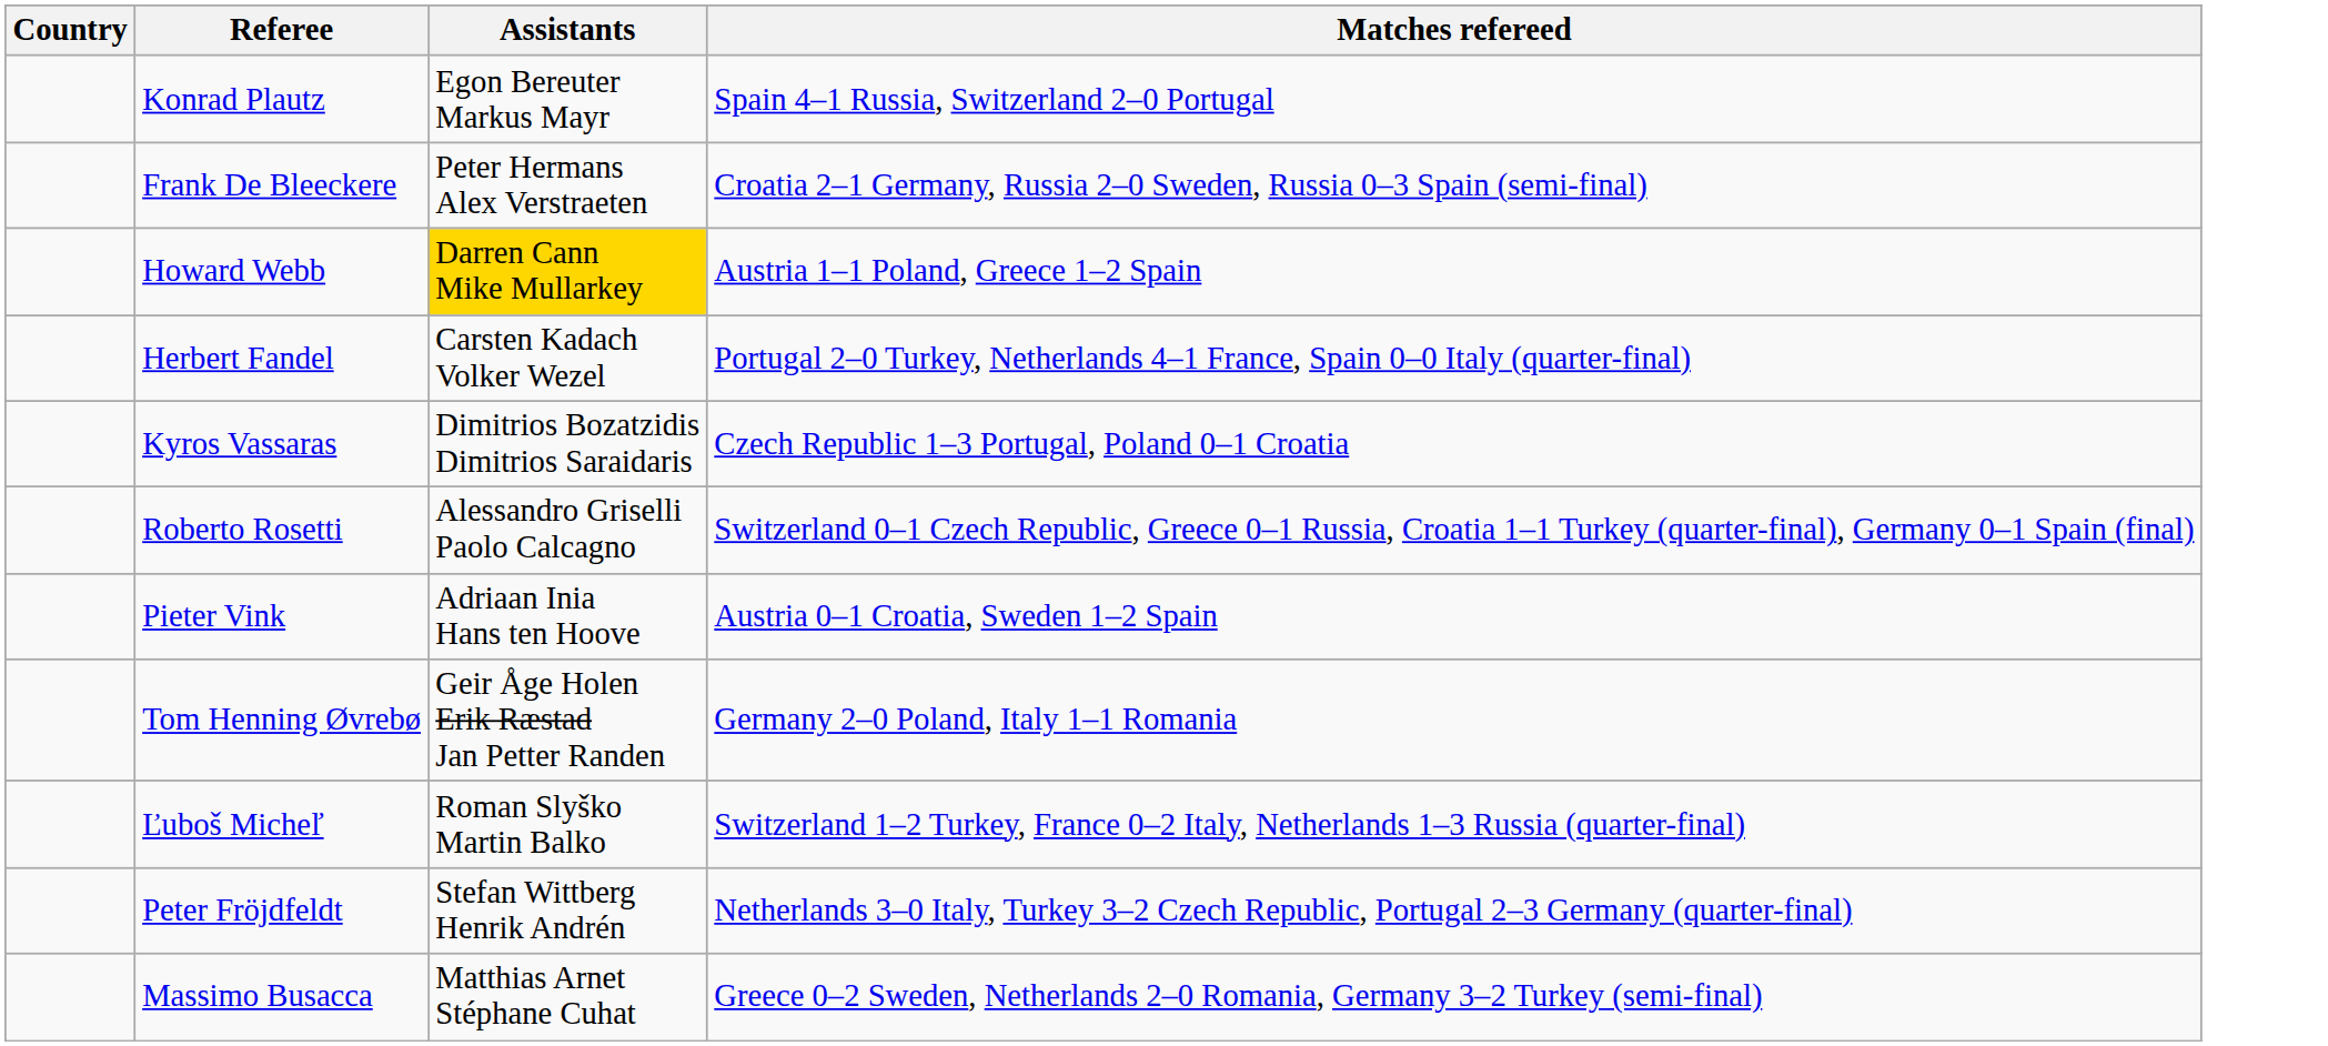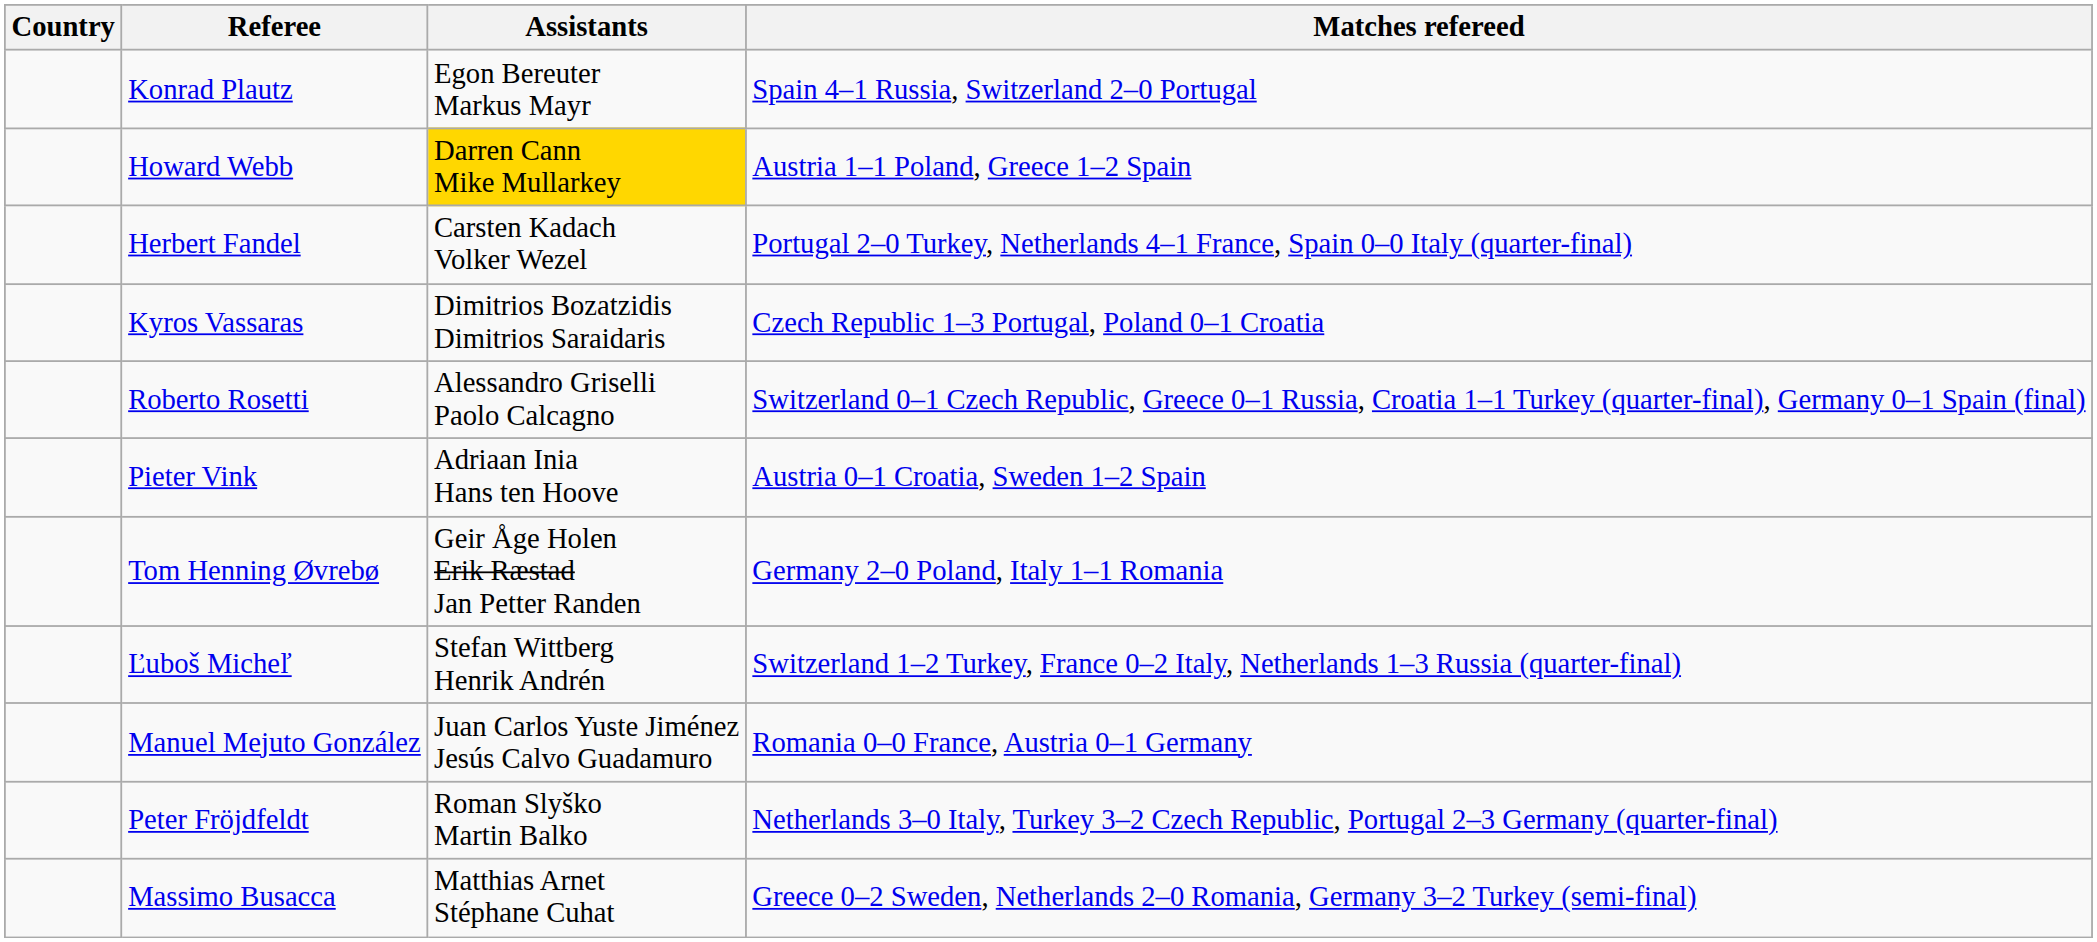- row: Frank De Bleeckere | Peter Hermans Alex Verstraeten | Croatia 2–1 Germany, Russia 2–0 Sweden, Russia 0–3 Spain (semi-final)
Ľuboš Micheľ | Assistants: Roman Slyško Martin Balko -> Stefan Wittberg Henrik Andrén
+ row: Manuel Mejuto González | Juan Carlos Yuste Jiménez Jesús Calvo Guadamuro | Romania 0–0 France, Austria 0–1 Germany
Peter Fröjdfeldt | Assistants: Stefan Wittberg Henrik Andrén -> Roman Slyško Martin Balko
